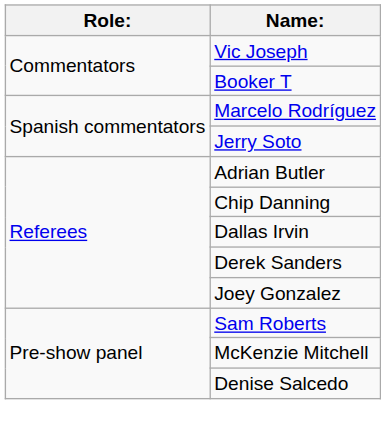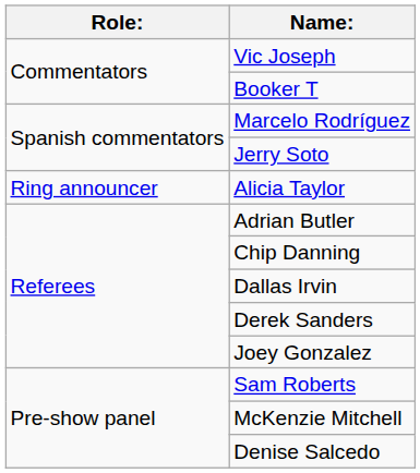+ row: Ring announcer | Alicia Taylor
